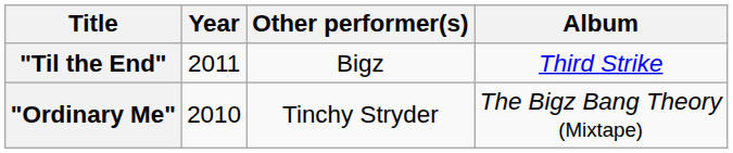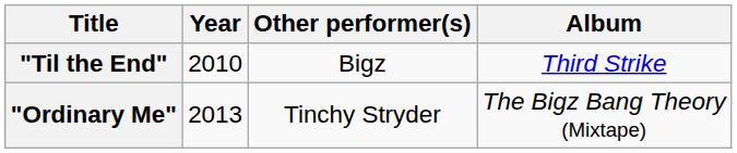"Til the End" | Year: 2011 -> 2010
"Ordinary Me" | Year: 2010 -> 2013
